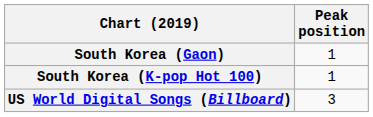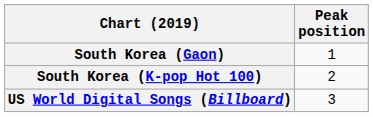South Korea (K-pop Hot 100) | Peak position: 1 -> 2
